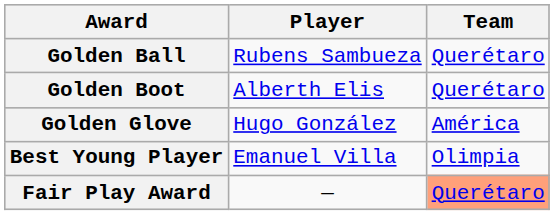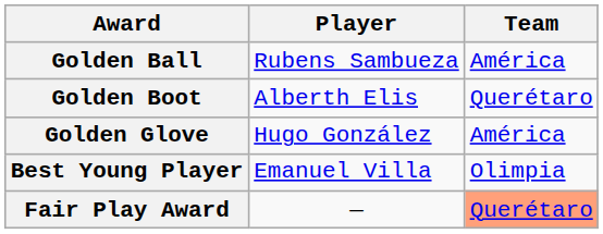Golden Ball | Team: Querétaro -> América
